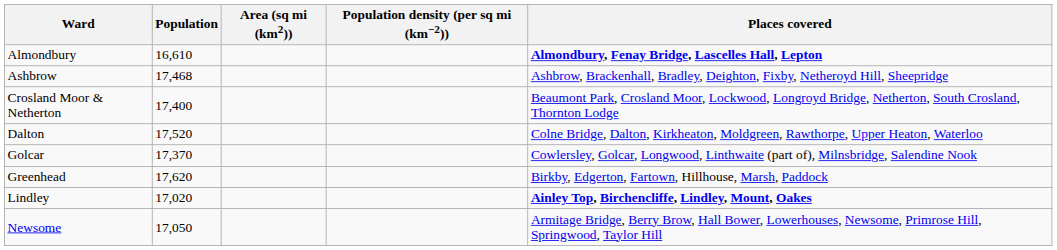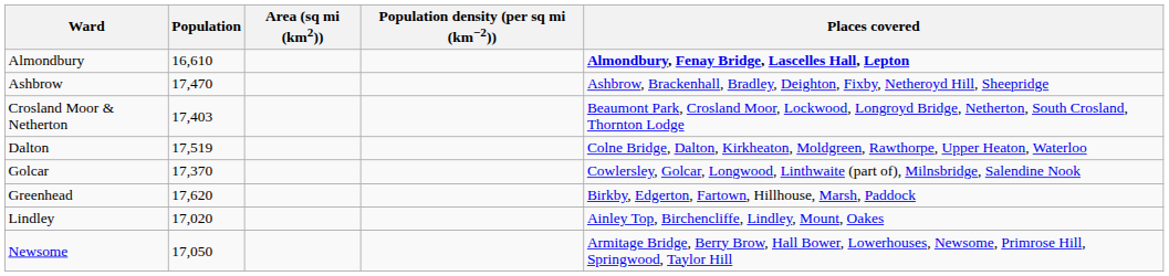Ashbrow | Population: 17,468 -> 17,470
Crosland Moor & Netherton | Population: 17,400 -> 17,403
Dalton | Population: 17,520 -> 17,519
Lindley | Places covered: bold -> normal
